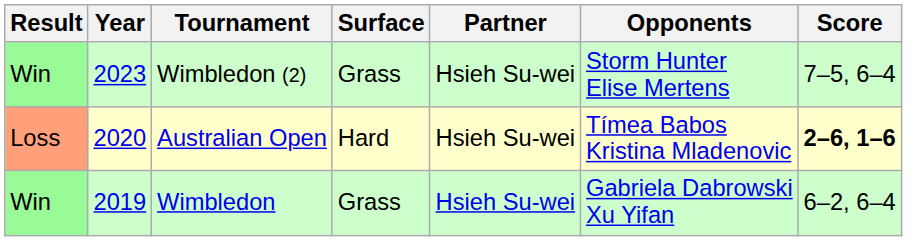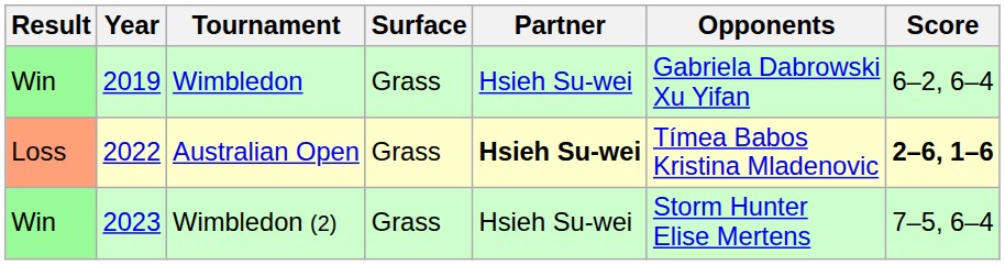rows swapped: Wimbledon <-> Wimbledon (2)
Australian Open | Year: 2020 -> 2022
Australian Open | Surface: Hard -> Grass
Australian Open | Partner: normal -> bold
